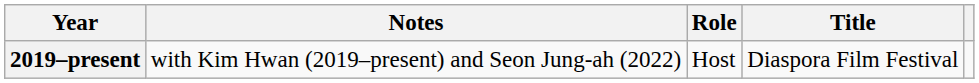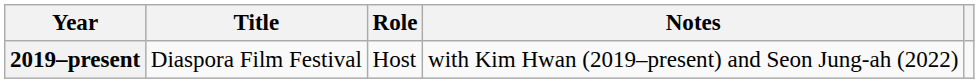columns swapped: Title <-> Notes
